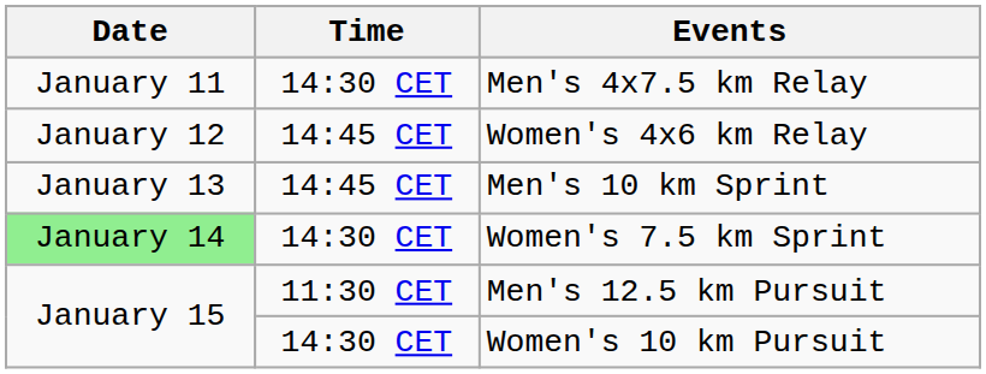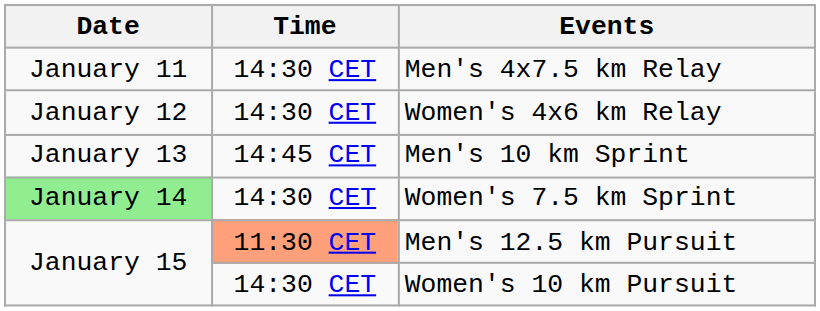Women's 4x6 km Relay | Time: 14:45 CET -> 14:30 CET
Men's 12.5 km Pursuit | Time: no background -> lightsalmon background
